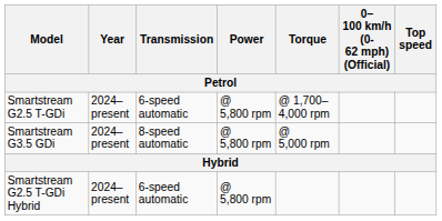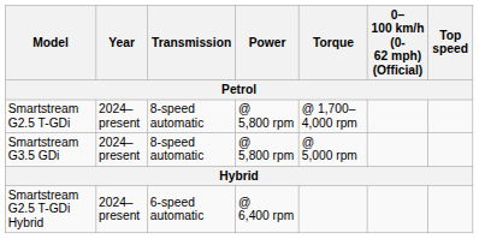Smartstream G2.5 T-GDi | Transmission: 6-speed automatic -> 8-speed automatic
Smartstream G2.5 T-GDi Hybrid | Power: @ 5,800 rpm -> @ 6,400 rpm
